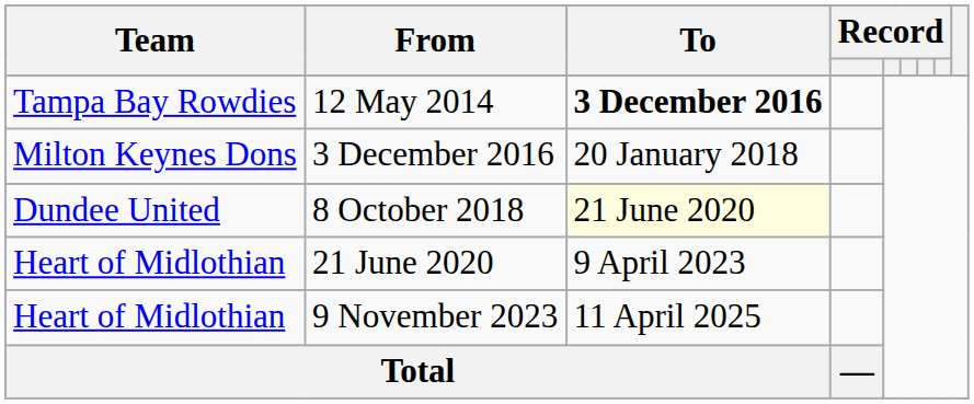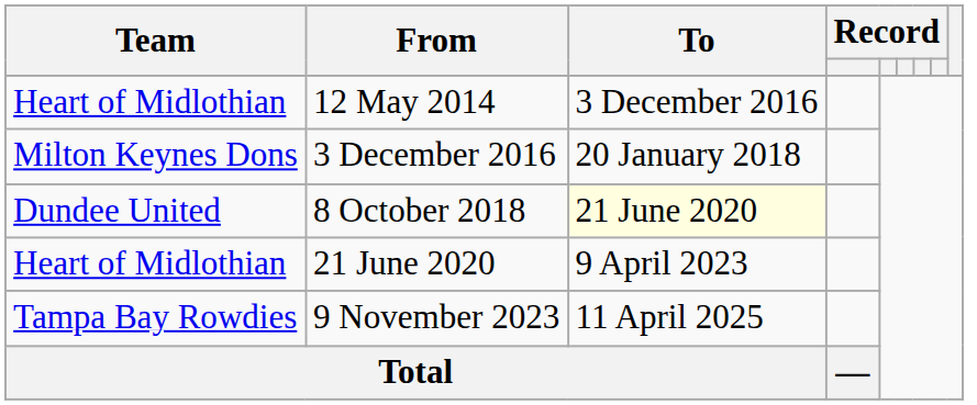12 May 2014 | Team: Tampa Bay Rowdies -> Heart of Midlothian
12 May 2014 | To: bold -> normal
9 November 2023 | Team: Heart of Midlothian -> Tampa Bay Rowdies
